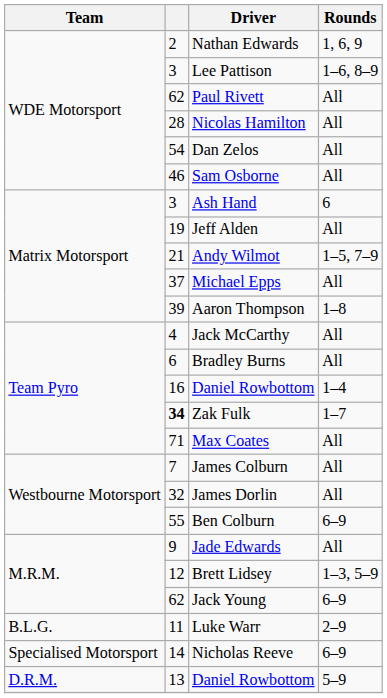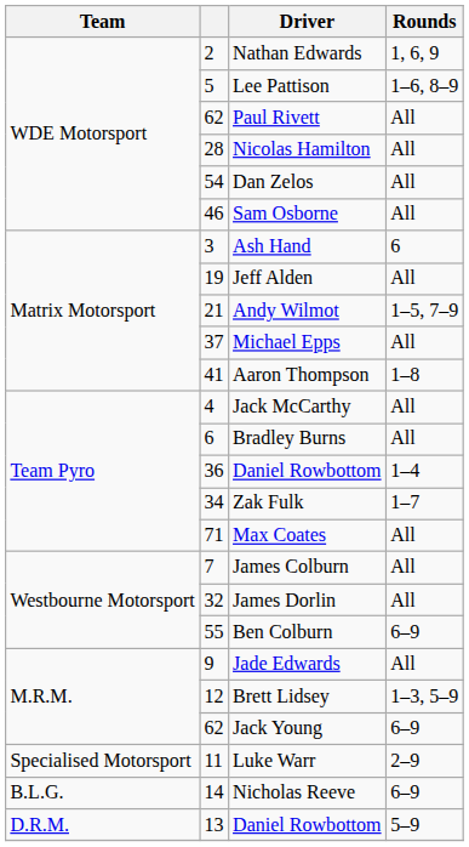Lee Pattison | column 2: 3 -> 5
Aaron Thompson | column 2: 39 -> 41
Daniel Rowbottom / 1–4 | column 2: 16 -> 36
Zak Fulk | column 2: bold -> normal
Luke Warr | Team: B.L.G. -> Specialised Motorsport
Nicholas Reeve | Team: Specialised Motorsport -> B.L.G.
